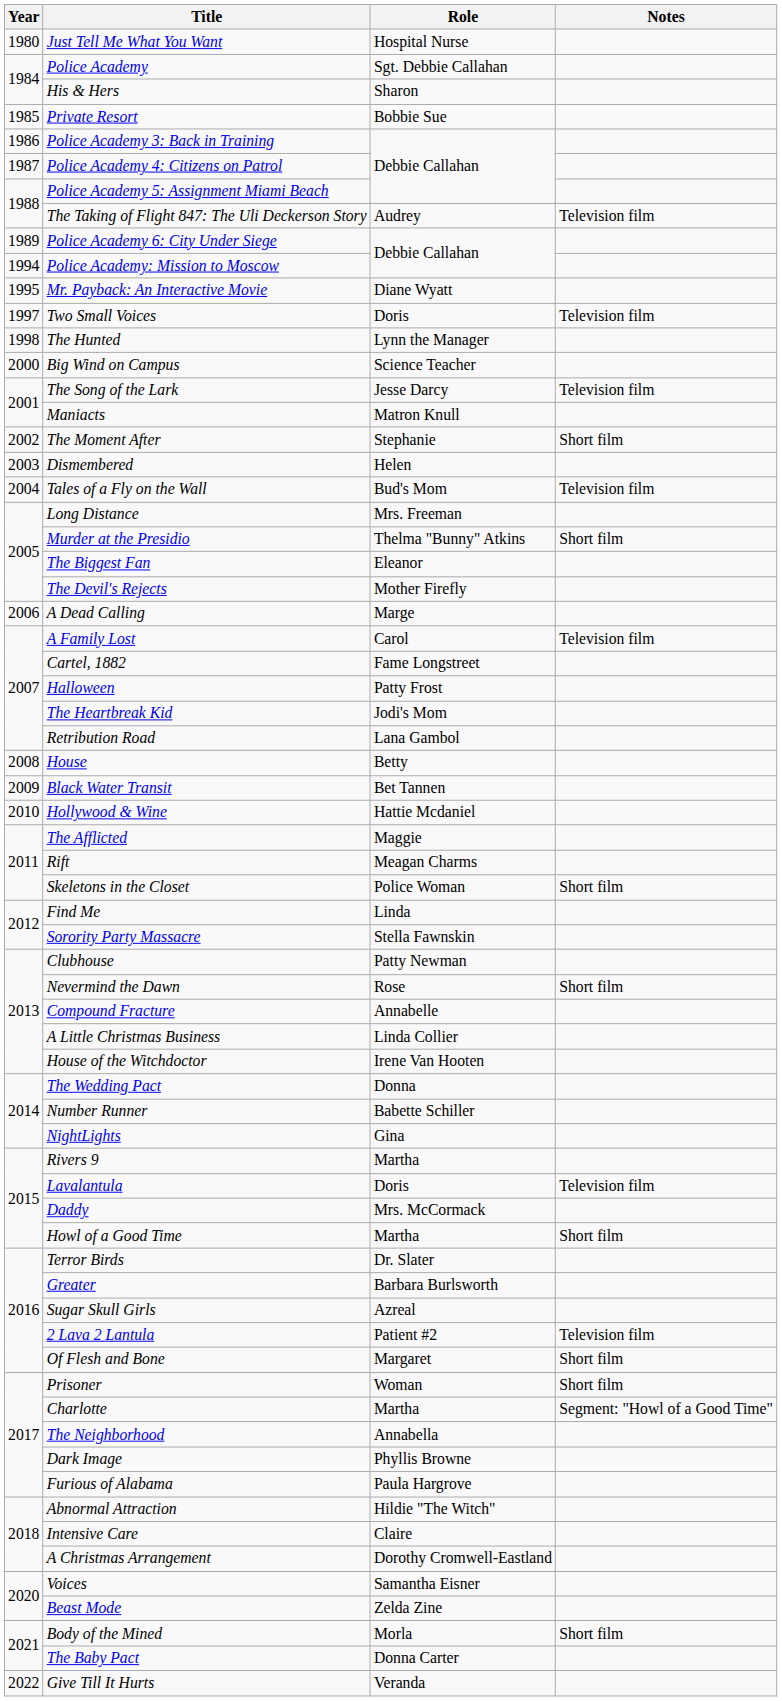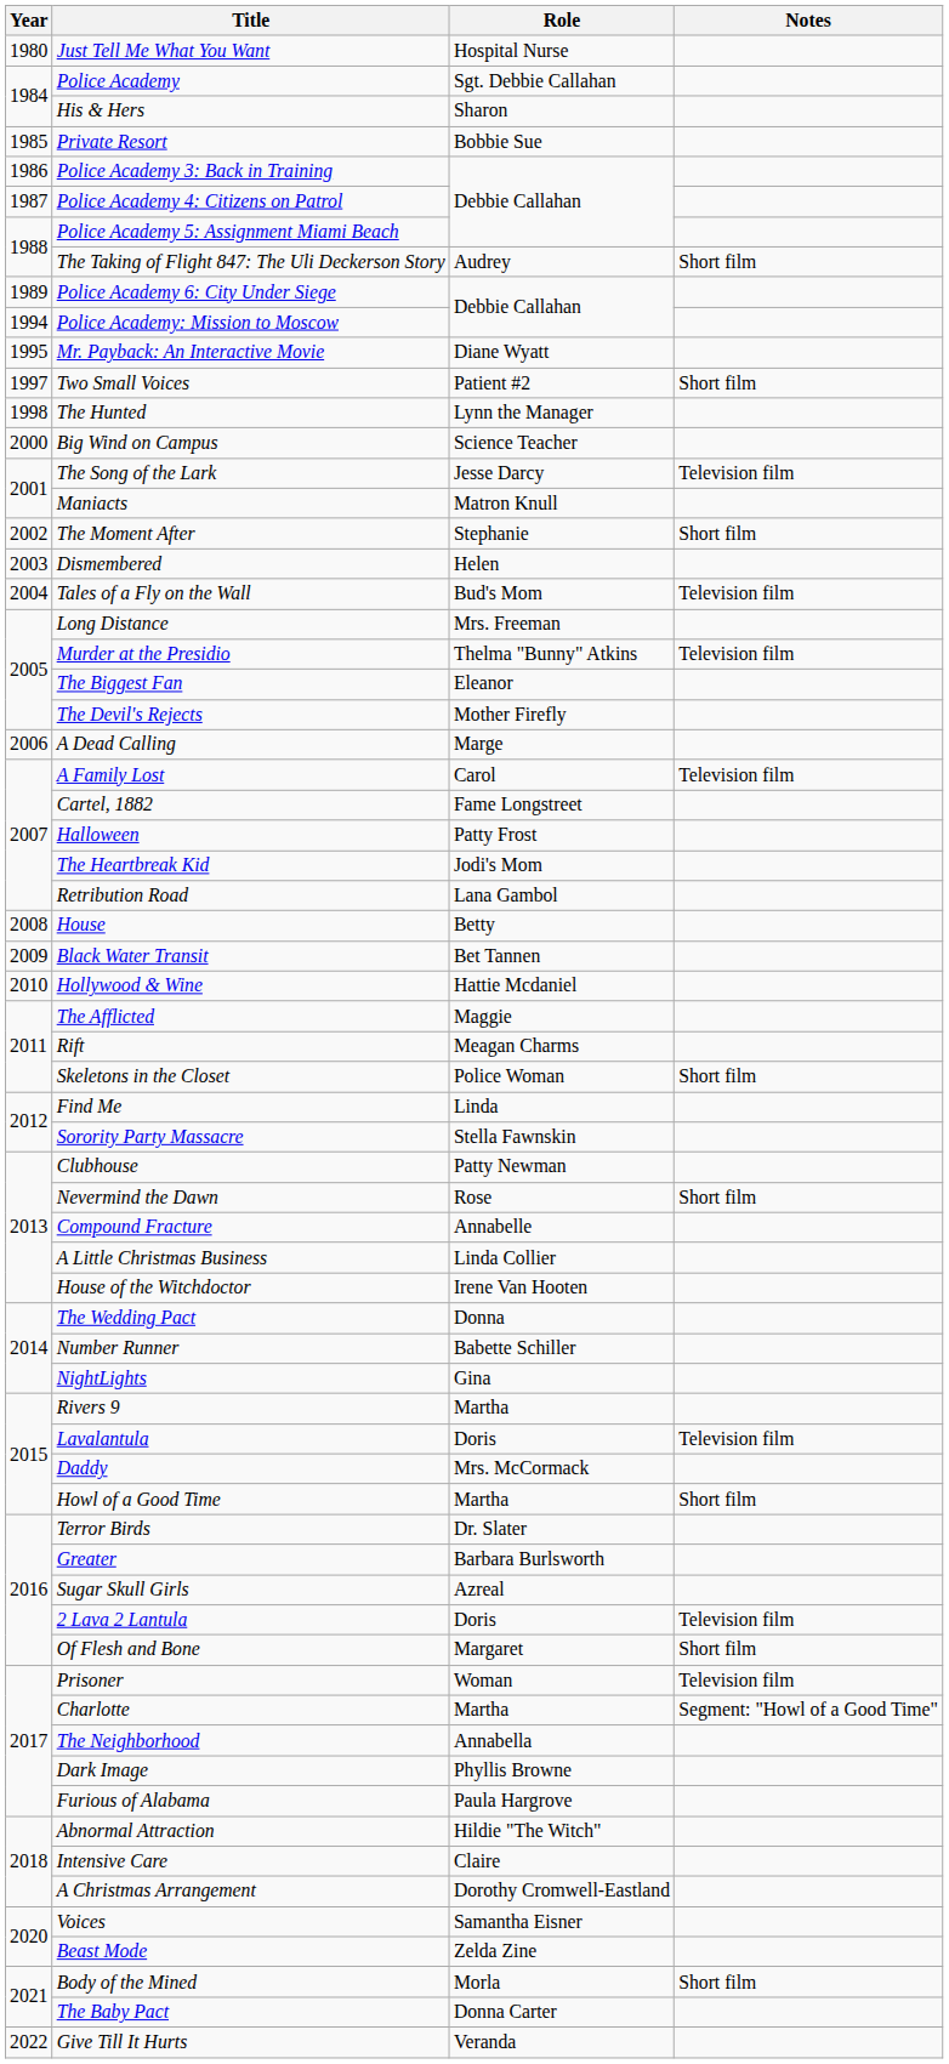The Taking of Flight 847: The Uli Deckerson Story | Notes: Television film -> Short film
Two Small Voices | Role: Doris -> Patient #2
Two Small Voices | Notes: Television film -> Short film
Murder at the Presidio | Notes: Short film -> Television film
2 Lava 2 Lantula | Role: Patient #2 -> Doris
Prisoner | Notes: Short film -> Television film
